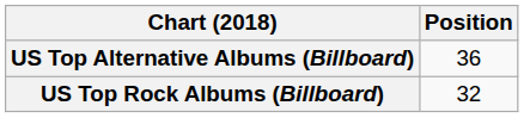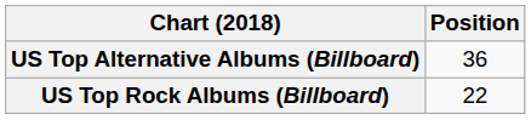US Top Rock Albums (Billboard) | Position: 32 -> 22
